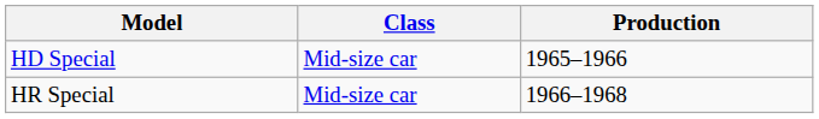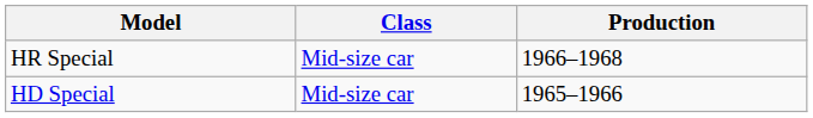rows swapped: HD Special <-> HR Special
